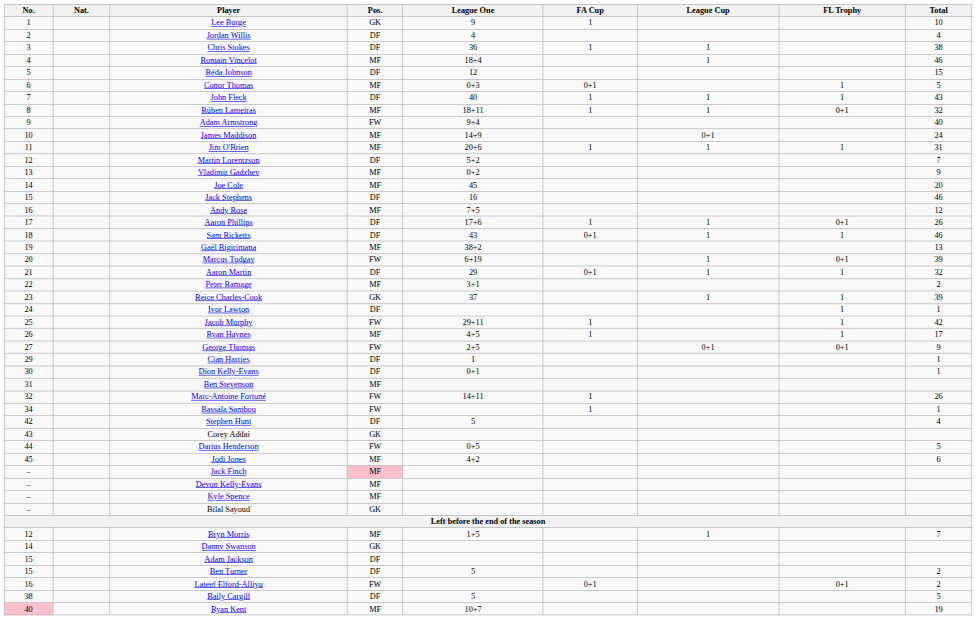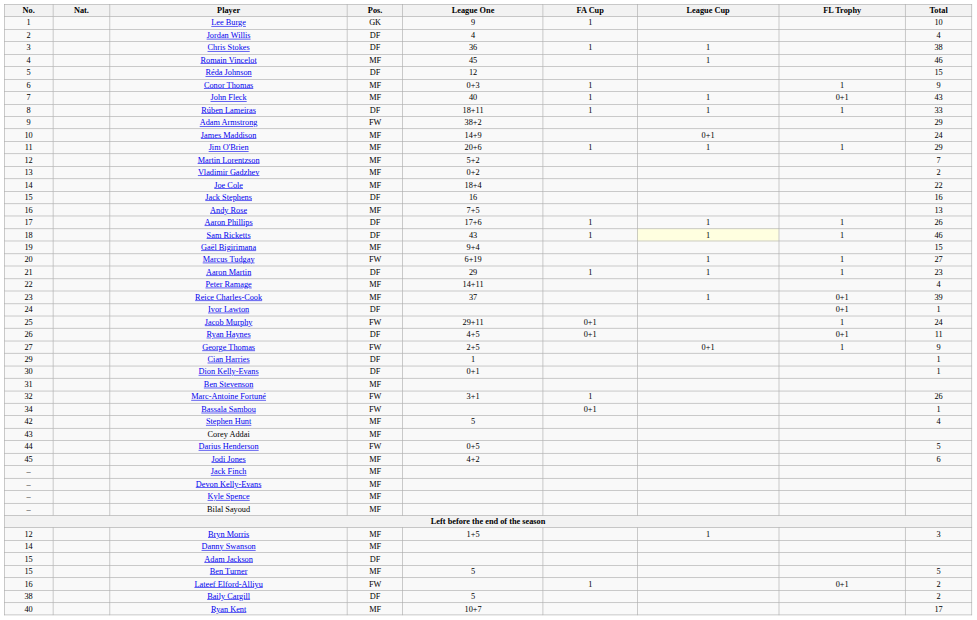Romain Vincelot | League One: 18+4 -> 45
Conor Thomas | FA Cup: 0+1 -> 1
Conor Thomas | Total: 5 -> 9
John Fleck | Pos.: DF -> MF
John Fleck | FL Trophy: 1 -> 0+1
Rúben Lameiras | Pos.: MF -> DF
Rúben Lameiras | FL Trophy: 0+1 -> 1
Rúben Lameiras | Total: 32 -> 33
Adam Armstrong | League One: 9+4 -> 38+2
Adam Armstrong | Total: 40 -> 29
Jim O'Brien | Total: 31 -> 29
Martin Lorentzson | Pos.: DF -> MF
Vladimir Gadzhev | Total: 9 -> 2
Joe Cole | League One: 45 -> 18+4
Joe Cole | Total: 20 -> 22
Jack Stephens | Total: 46 -> 16
Andy Rose | Total: 12 -> 13
Aaron Phillips | FL Trophy: 0+1 -> 1
Sam Ricketts | FA Cup: 0+1 -> 1
Sam Ricketts | League Cup: no background -> lightyellow background
Gaël Bigirimana | League One: 38+2 -> 9+4
Gaël Bigirimana | Total: 13 -> 15
Marcus Tudgay | FL Trophy: 0+1 -> 1
Marcus Tudgay | Total: 39 -> 27
Aaron Martin | FA Cup: 0+1 -> 1
Aaron Martin | Total: 32 -> 23
Peter Ramage | League One: 3+1 -> 14+11
Peter Ramage | Total: 2 -> 4
Reice Charles-Cook | Pos.: GK -> MF
Reice Charles-Cook | FL Trophy: 1 -> 0+1
Ivor Lawton | FL Trophy: 1 -> 0+1
Jacob Murphy | FA Cup: 1 -> 0+1
Jacob Murphy | Total: 42 -> 24
Ryan Haynes | Pos.: MF -> DF
Ryan Haynes | FA Cup: 1 -> 0+1
Ryan Haynes | FL Trophy: 1 -> 0+1
Ryan Haynes | Total: 17 -> 11
George Thomas | FL Trophy: 0+1 -> 1
Marc-Antoine Fortuné | League One: 14+11 -> 3+1
Bassala Sambou | FA Cup: 1 -> 0+1
Stephen Hunt | Pos.: DF -> MF
Corey Addai | Pos.: GK -> MF
Jack Finch | Pos.: pink background -> no background
Bilal Sayoud | Pos.: GK -> MF
Bryn Morris | Total: 7 -> 3
Danny Swanson | Pos.: GK -> MF
Ben Turner | Pos.: DF -> MF
Ben Turner | Total: 2 -> 5
Lateef Elford-Alliyu | FA Cup: 0+1 -> 1
Baily Cargill | Total: 5 -> 2
Ryan Kent | No.: pink background -> no background
Ryan Kent | Total: 19 -> 17
